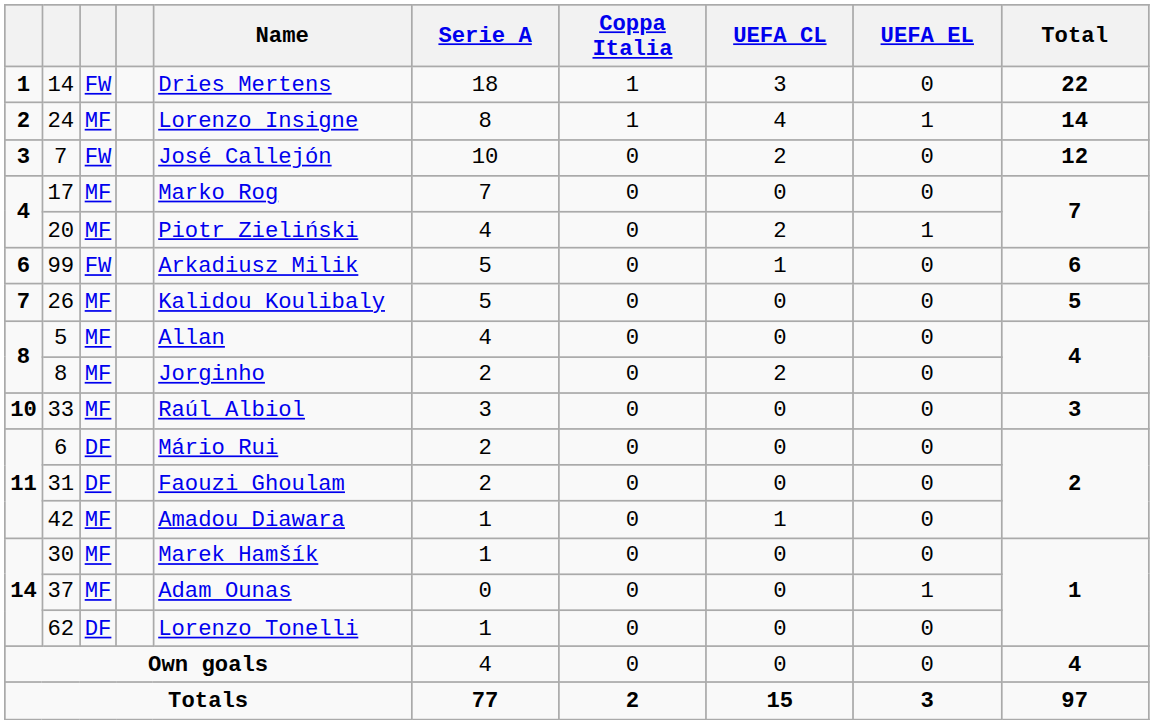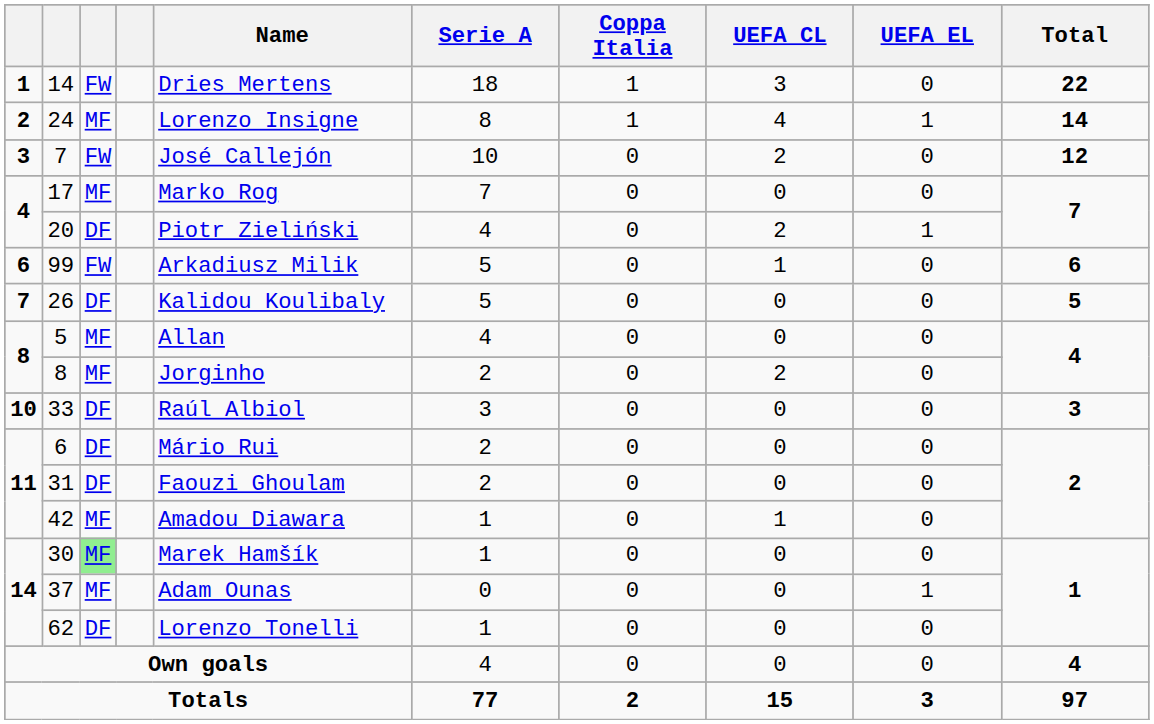20 | column 3: MF -> DF
26 | column 3: MF -> DF
33 | column 3: MF -> DF
30 | column 3: no background -> lightgreen background
